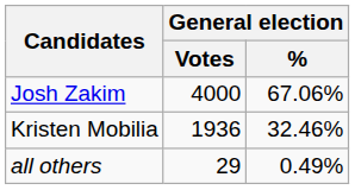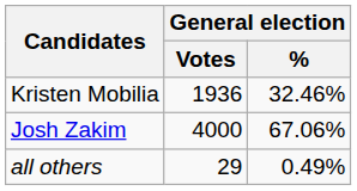rows swapped: Josh Zakim <-> Kristen Mobilia
